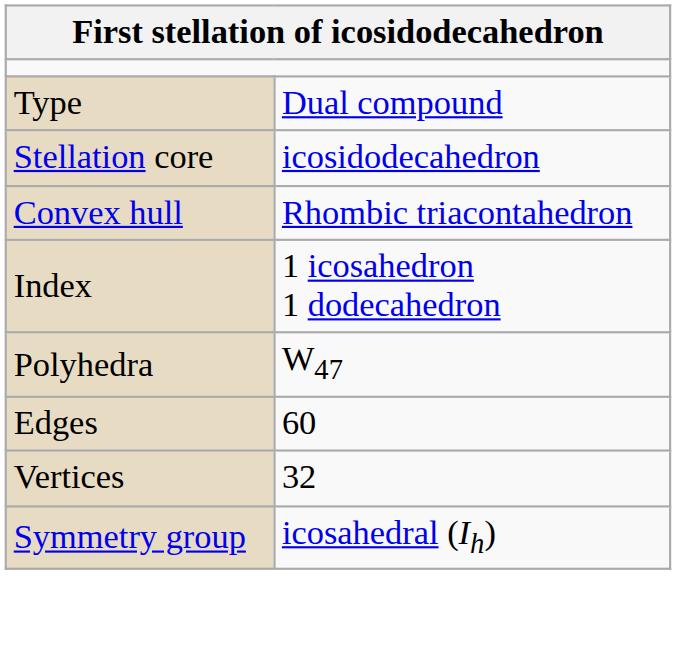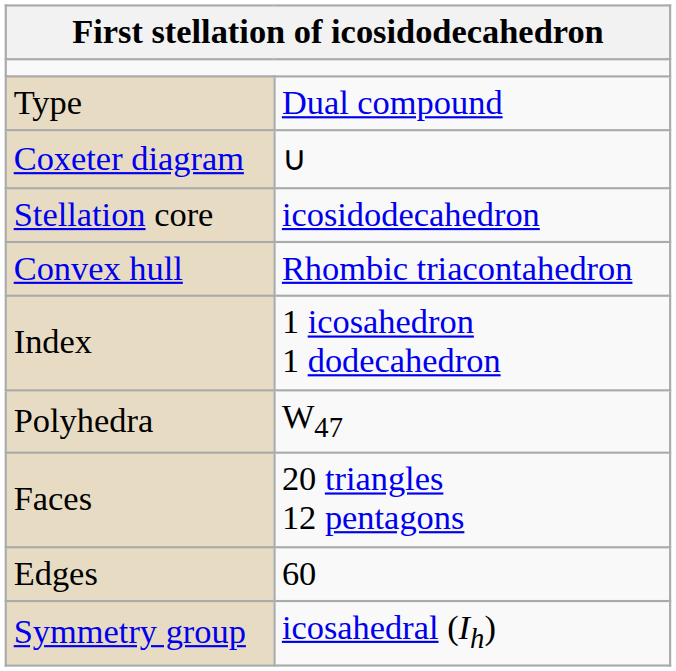+ row: Coxeter diagram | ∪
+ row: Faces | 20 triangles 12 pentagons
- row: Vertices | 32
